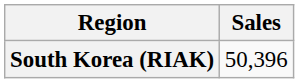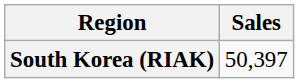South Korea (RIAK) | Sales: 50,396 -> 50,397
